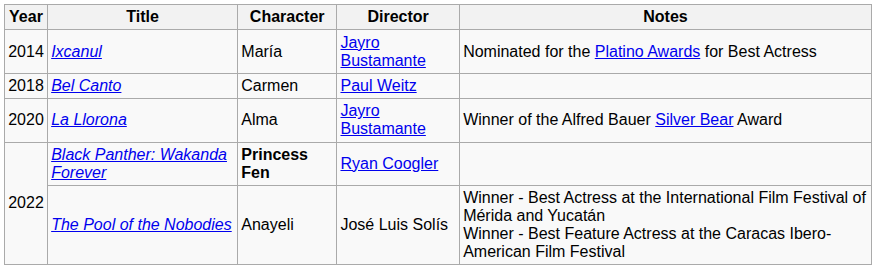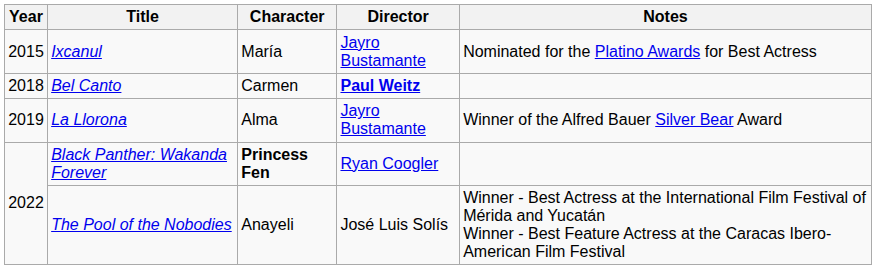Ixcanul | Year: 2014 -> 2015
Bel Canto | Director: normal -> bold
La Llorona | Year: 2020 -> 2019
